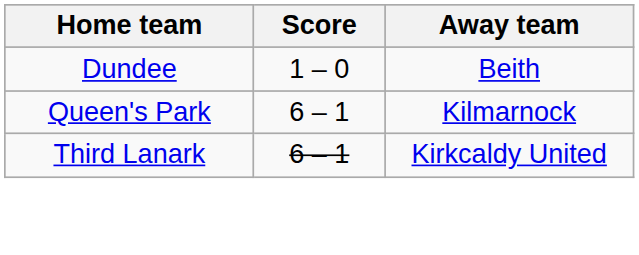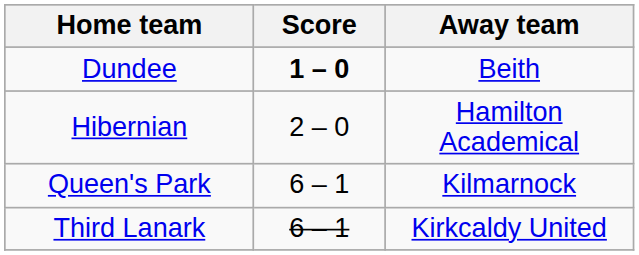Dundee | Score: normal -> bold
+ row: Hibernian | 2 – 0 | Hamilton Academical
